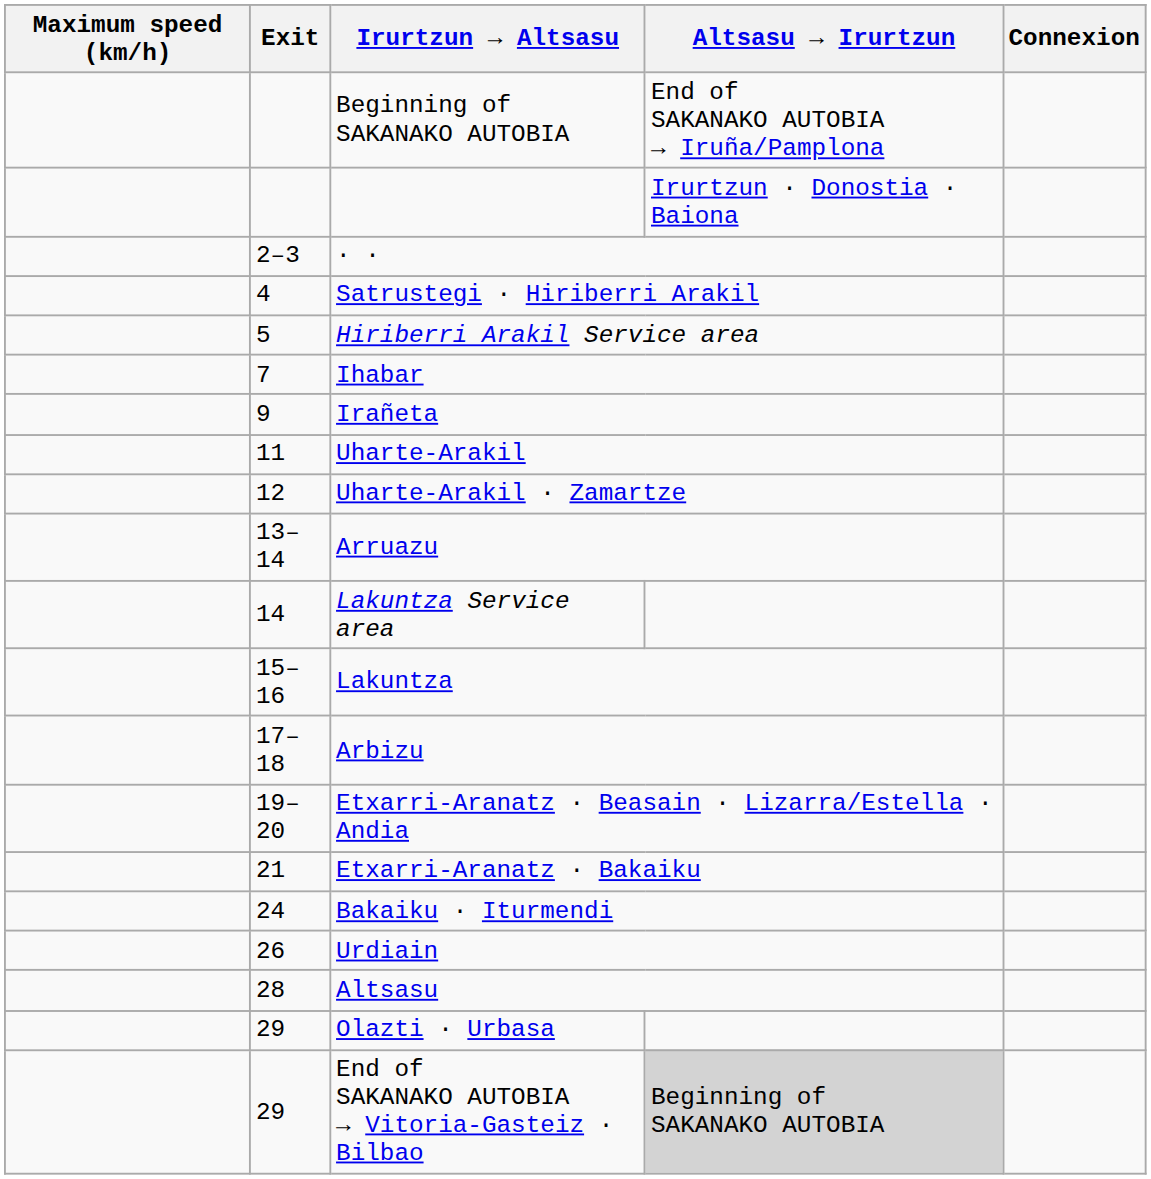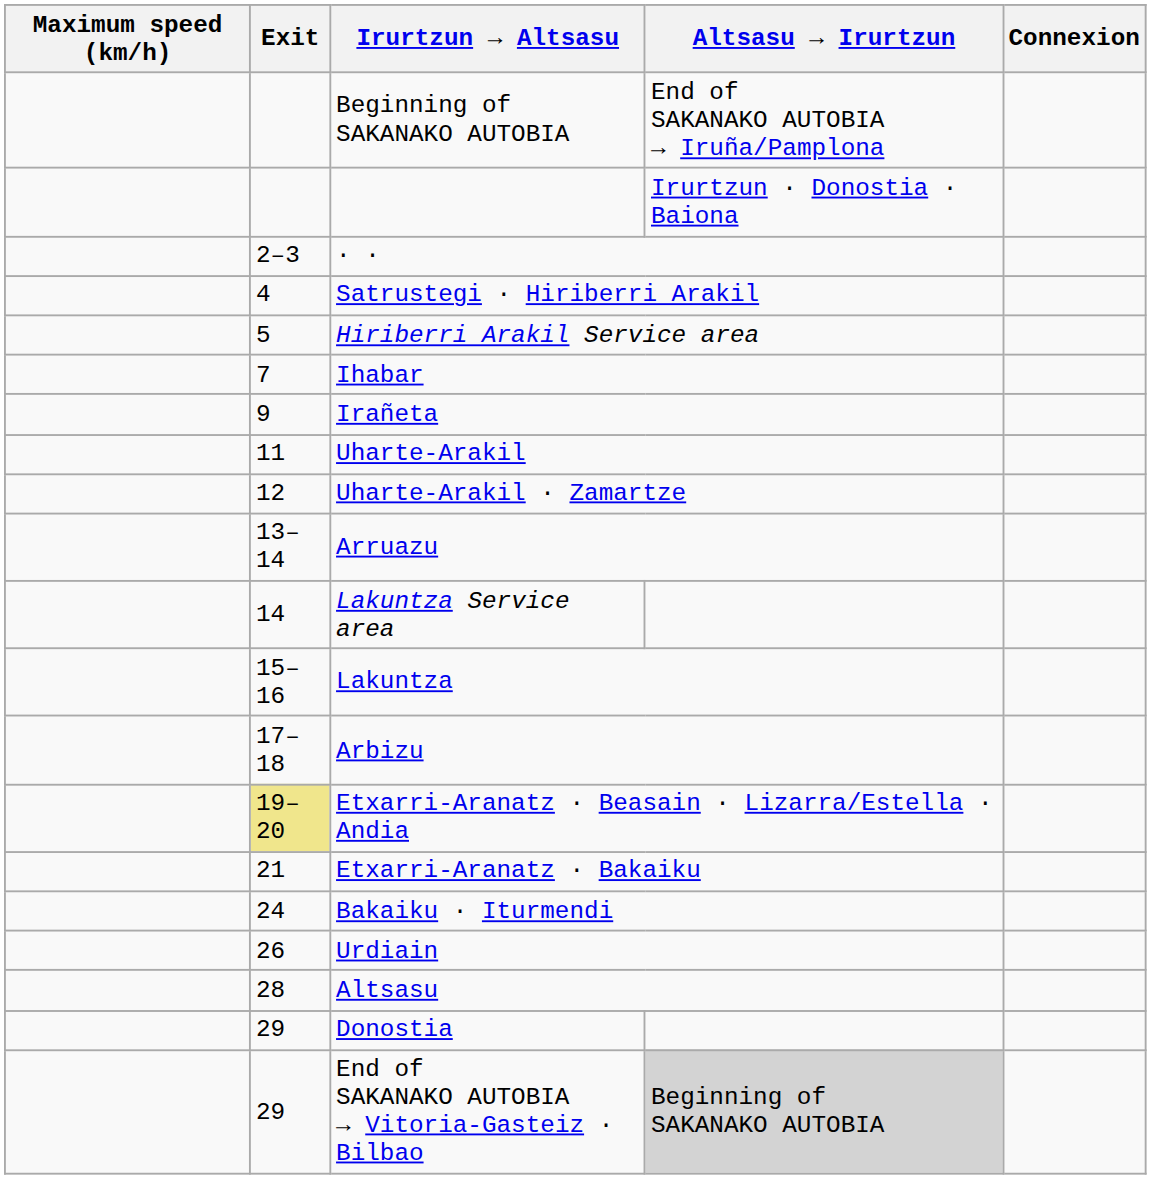Etxarri-Aranatz · Beasain · Lizarra/Estella · Andia | Exit: no background -> khaki background
+ row: 29 | Donostia
- row: 29 | Olazti · Urbasa
